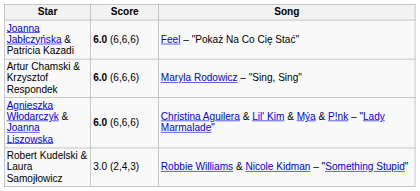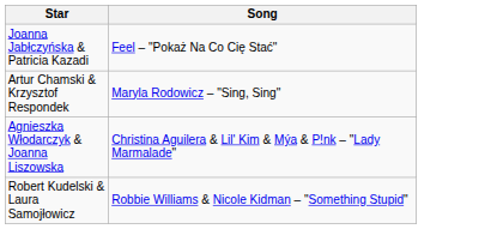- column: Score | 6.0 (6,6,6) | 6.0 (6,6,6) | 6.0 (6,6,6) | 3.0 (2,4,3)
